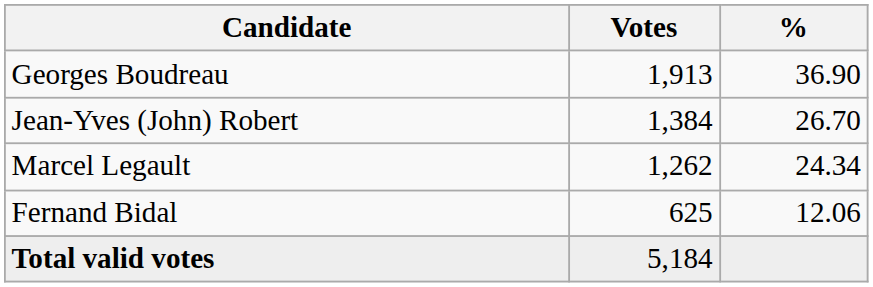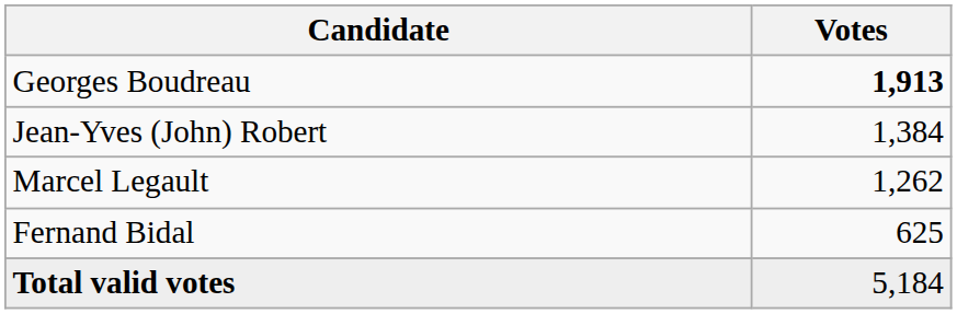- column: % | 36.90 | 26.70 | 24.34 | 12.06
Georges Boudreau | Votes: normal -> bold
